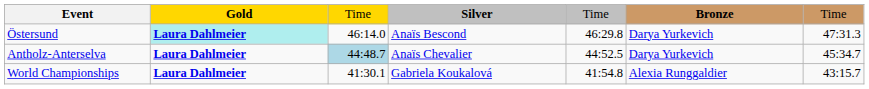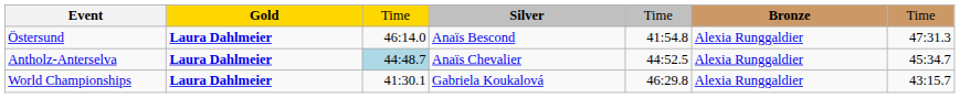Östersund | Gold: paleturquoise background -> no background
Östersund | column 5: 46:29.8 -> 41:54.8
Östersund | Bronze: Darya Yurkevich -> Alexia Runggaldier
Antholz-Anterselva | Bronze: Darya Yurkevich -> Alexia Runggaldier
World Championships | column 5: 41:54.8 -> 46:29.8
